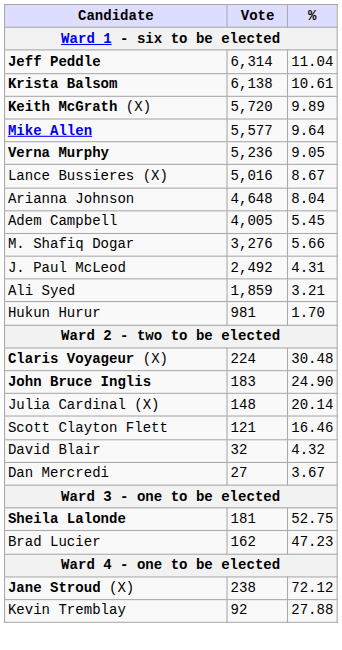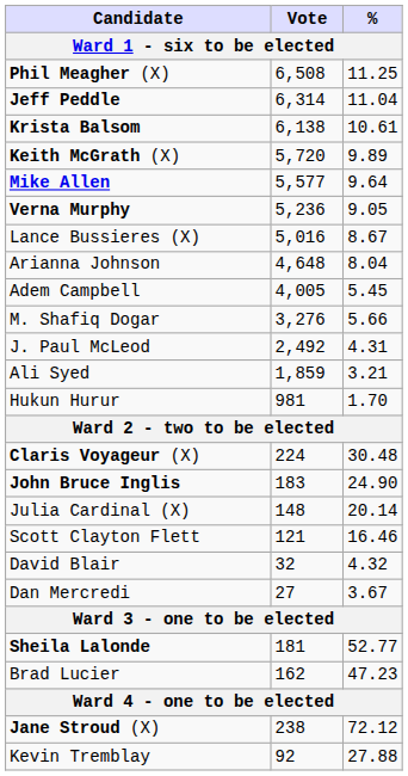+ row: Phil Meagher (X) | 6,508 | 11.25
Sheila Lalonde | %: 52.75 -> 52.77
